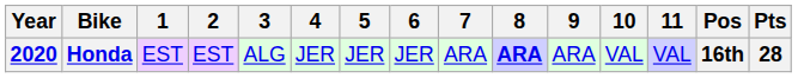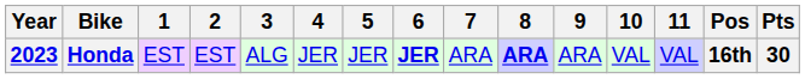Honda | Year: 2020 -> 2023
Honda | 6: normal -> bold
Honda | Pts: 28 -> 30
